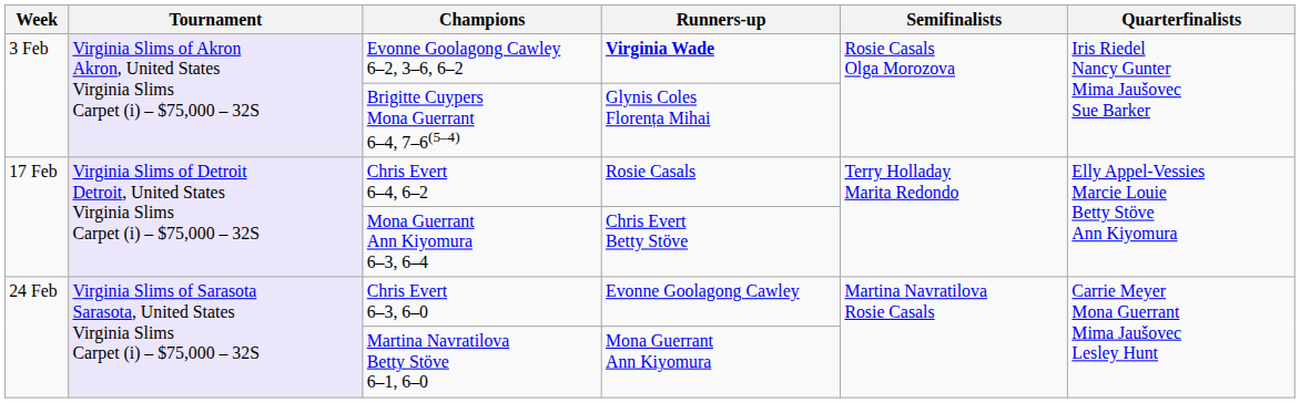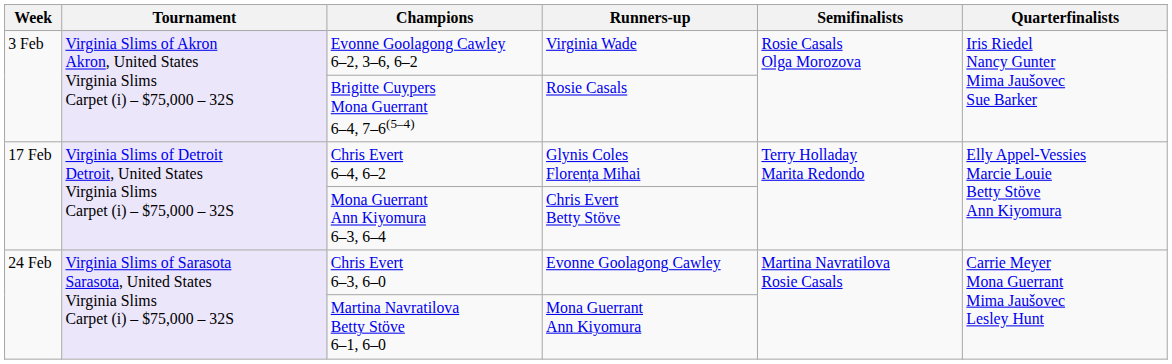Evonne Goolagong Cawley 6–2, 3–6, 6–2 | Runners-up: bold -> normal
Brigitte Cuypers Mona Guerrant 6–4, 7–6(5–4) | Runners-up: Glynis Coles Florența Mihai -> Rosie Casals
Chris Evert 6–4, 6–2 | Runners-up: Rosie Casals -> Glynis Coles Florența Mihai
